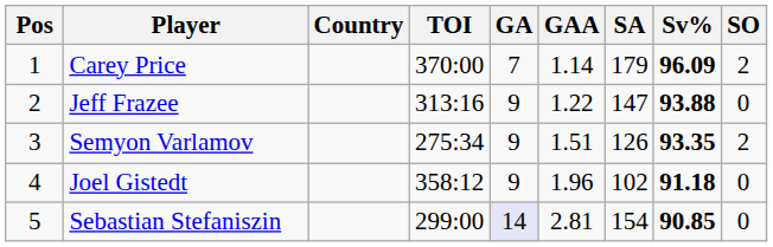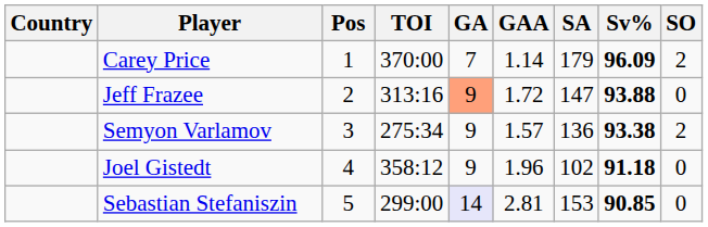columns swapped: Pos <-> Country
Jeff Frazee | GA: no background -> lightsalmon background
Jeff Frazee | GAA: 1.22 -> 1.72
Semyon Varlamov | GAA: 1.51 -> 1.57
Semyon Varlamov | SA: 126 -> 136
Semyon Varlamov | Sv%: 93.35 -> 93.38
Sebastian Stefaniszin | SA: 154 -> 153
